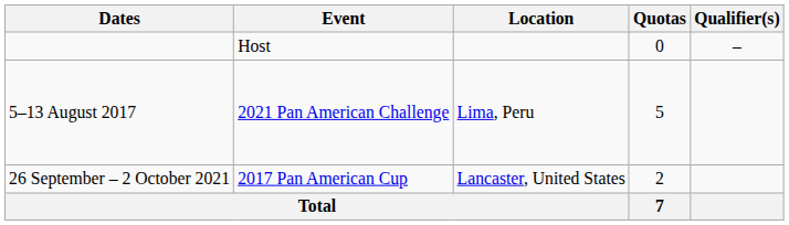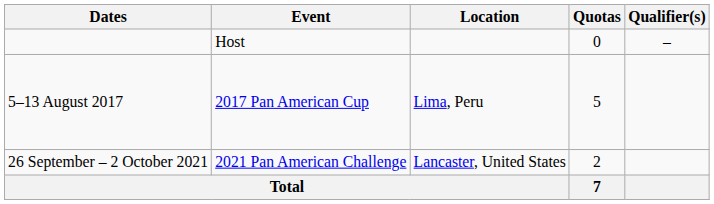5–13 August 2017 | Event: 2021 Pan American Challenge -> 2017 Pan American Cup
26 September – 2 October 2021 | Event: 2017 Pan American Cup -> 2021 Pan American Challenge
